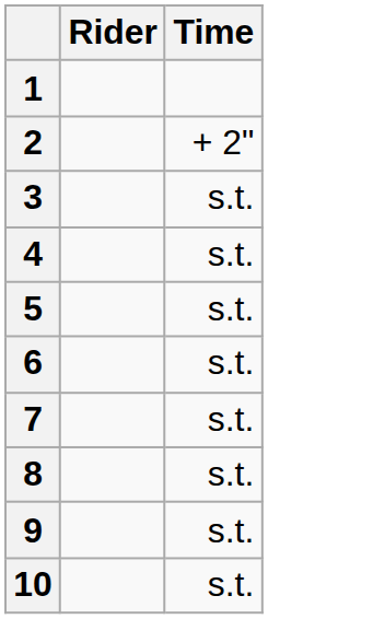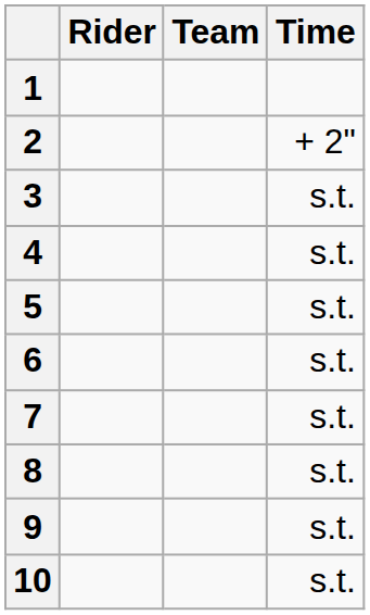+ column: Team
